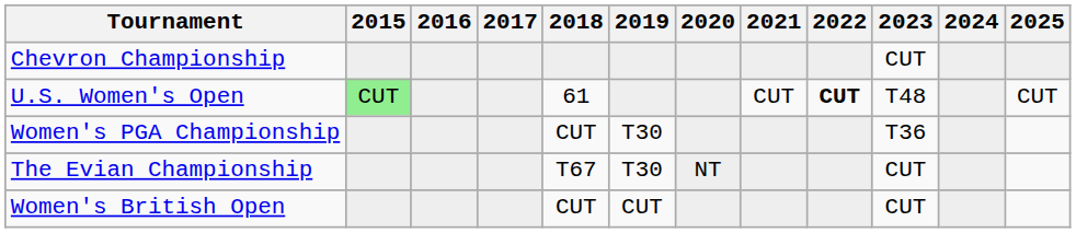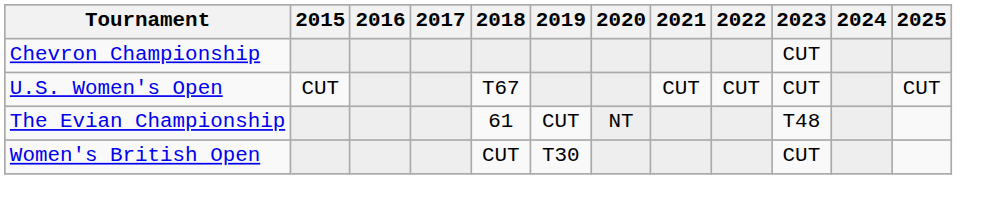U.S. Women's Open | 2015: lightgreen background -> no background
U.S. Women's Open | 2018: 61 -> T67
U.S. Women's Open | 2022: bold -> normal
U.S. Women's Open | 2023: T48 -> CUT
- row: Women's PGA Championship | CUT | T30 | T36
The Evian Championship | 2018: T67 -> 61
The Evian Championship | 2019: T30 -> CUT
The Evian Championship | 2023: CUT -> T48
Women's British Open | 2019: CUT -> T30
